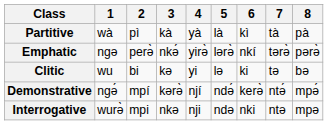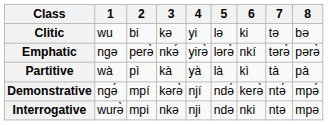rows swapped: Clitic <-> Partitive
